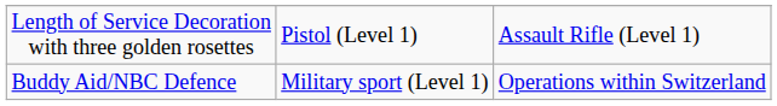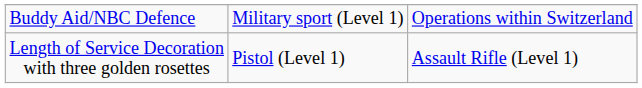rows swapped: Length of Service Decoration with three golden rosettes <-> Buddy Aid/NBC Defence
